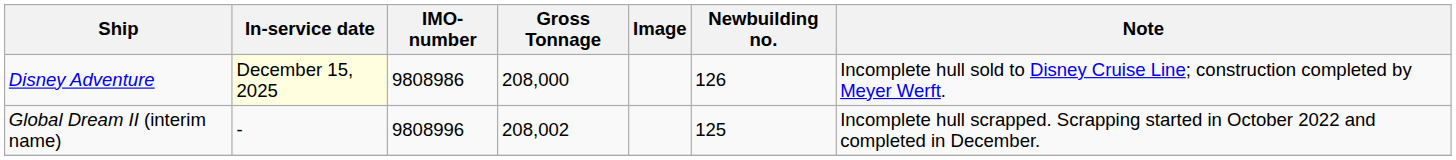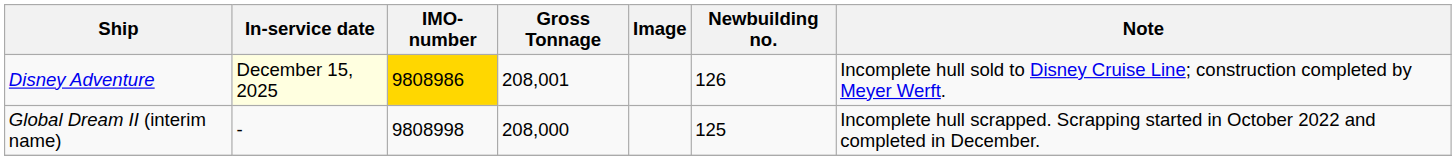Disney Adventure | IMO-number: no background -> gold background
Disney Adventure | Gross Tonnage: 208,000 -> 208,001
Global Dream II (interim name) | IMO-number: 9808996 -> 9808998
Global Dream II (interim name) | Gross Tonnage: 208,002 -> 208,000
